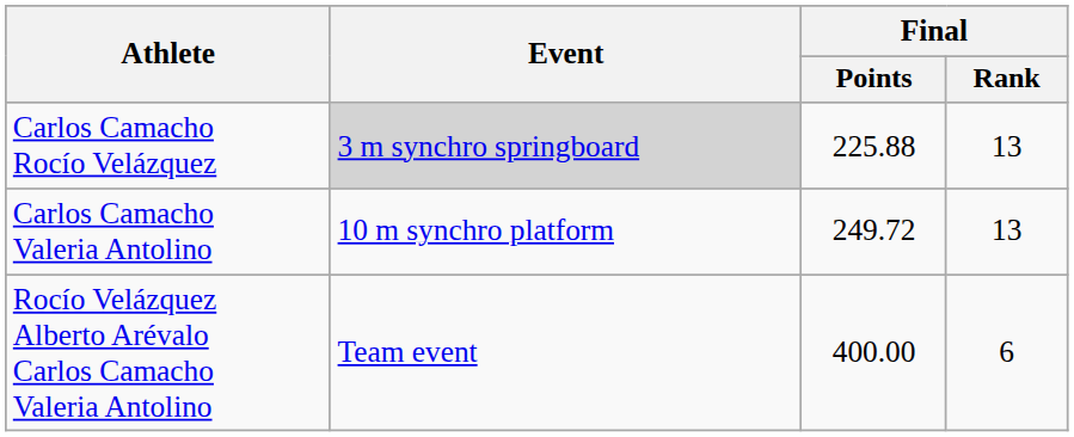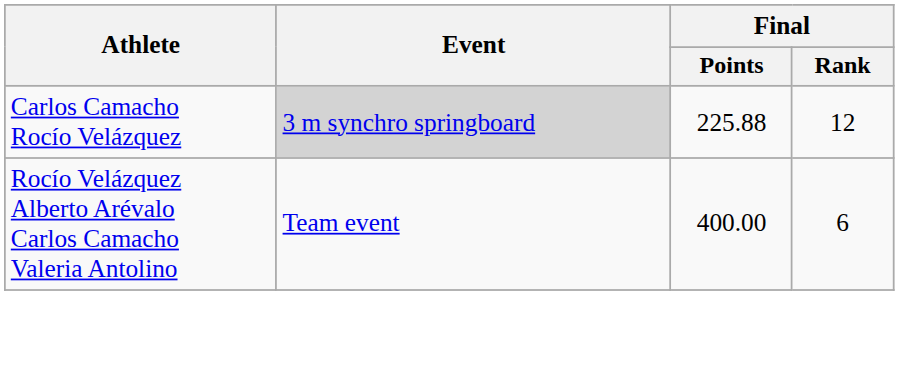Carlos Camacho Rocío Velázquez | Final / Rank: 13 -> 12
- row: Carlos Camacho Valeria Antolino | 10 m synchro platform | 249.72 | 13
